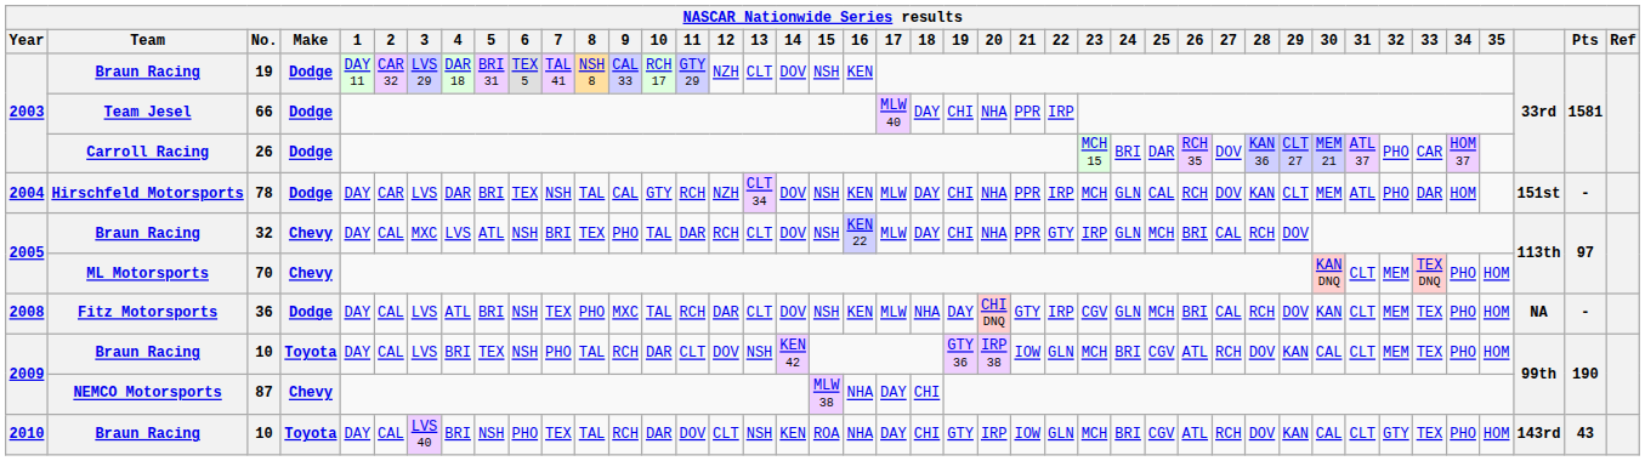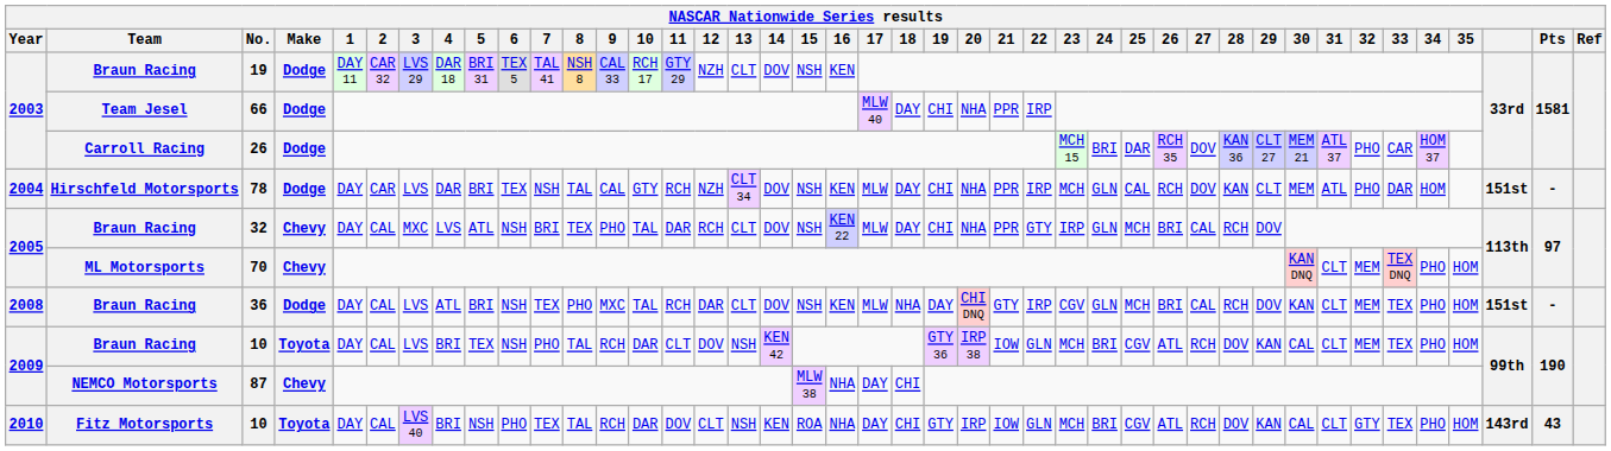36 | Team: Fitz Motorsports -> Braun Racing
36 | column 40: NA -> 151st
2010 / 10 | Team: Braun Racing -> Fitz Motorsports
